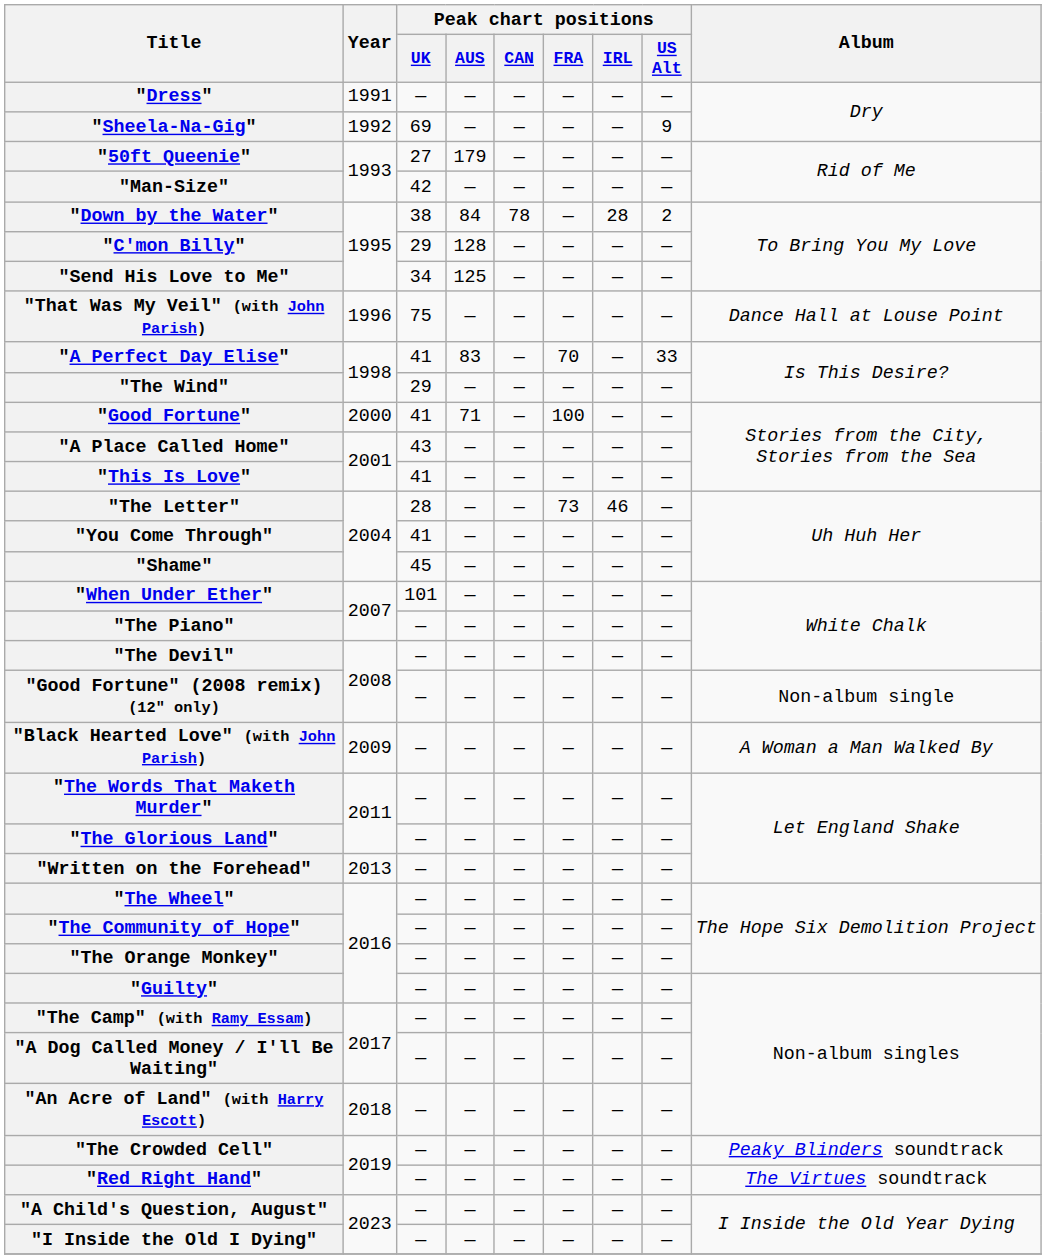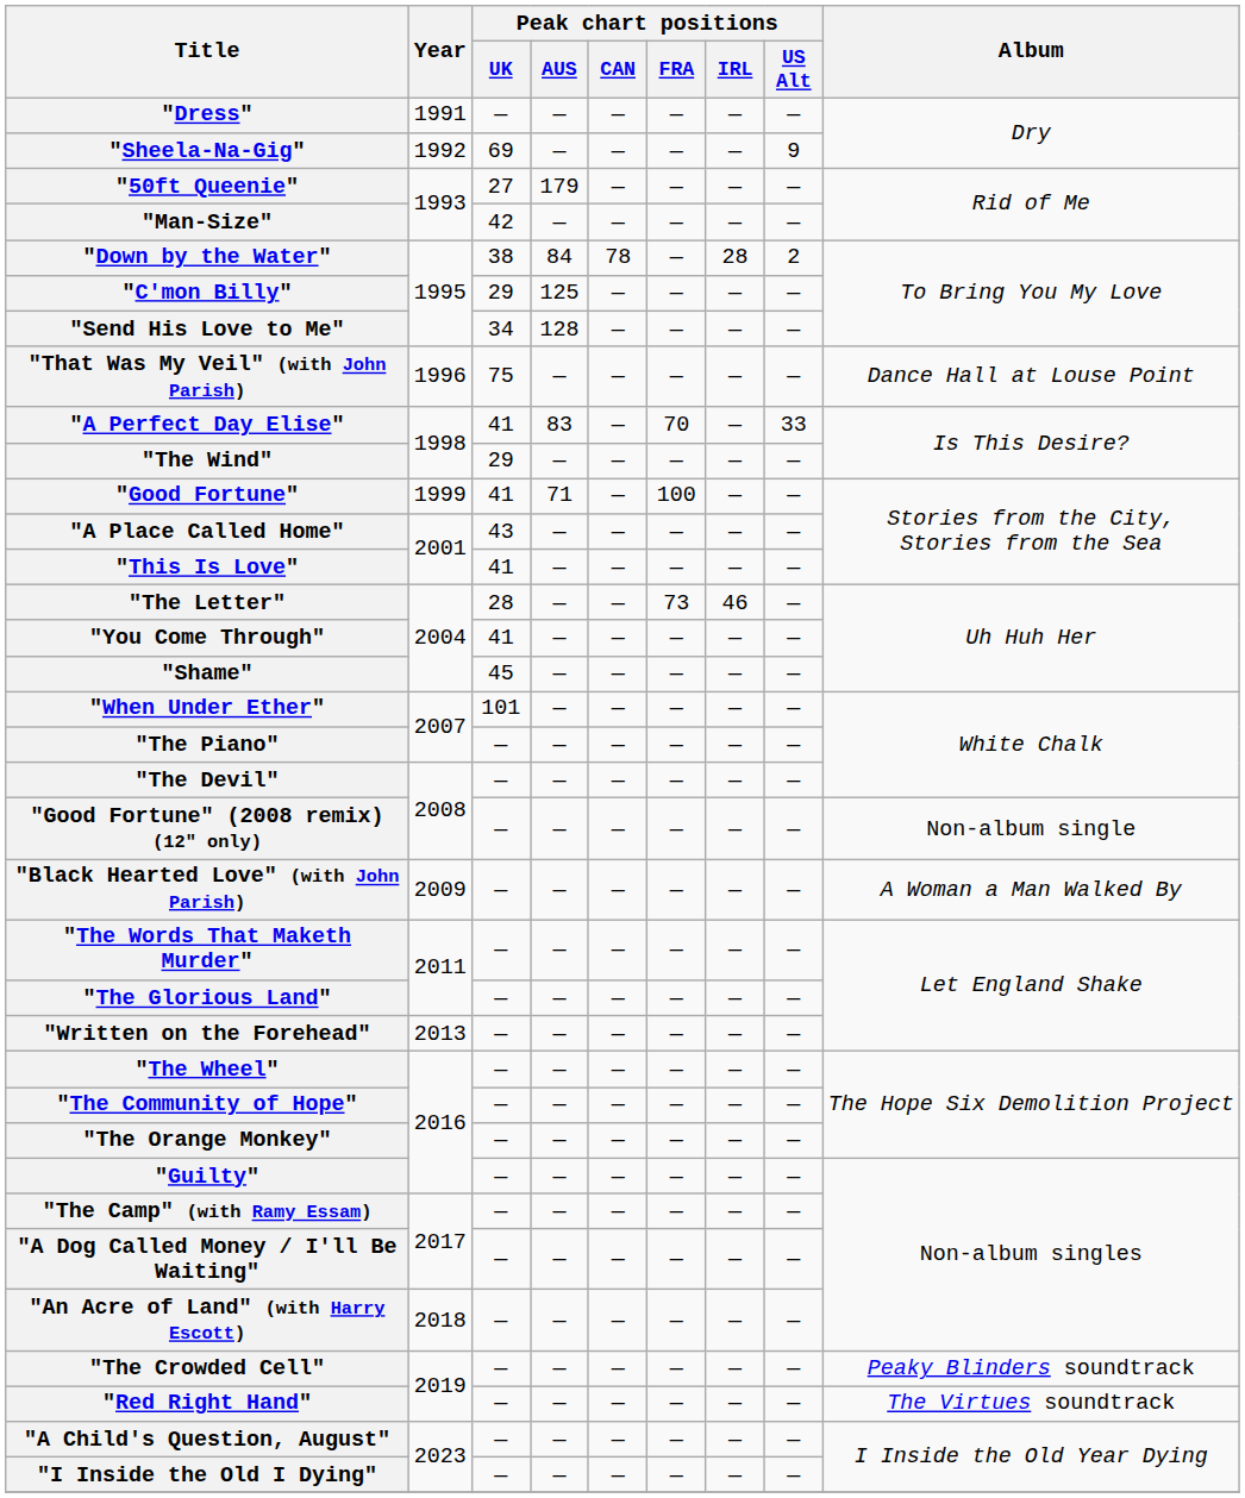"C'mon Billy" | Peak chart positions / AUS: 128 -> 125
"Send His Love to Me" | Peak chart positions / AUS: 125 -> 128
"Good Fortune" | Year: 2000 -> 1999
